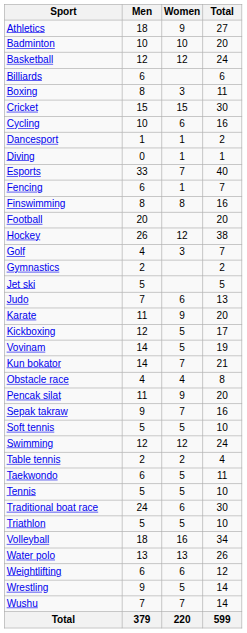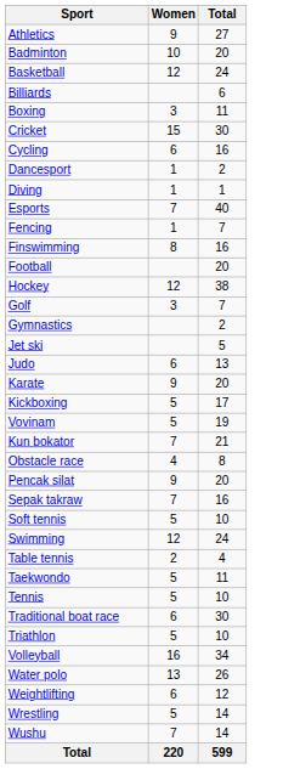- column: Men | 18 | 10 | 12 | 6 | 8 | 15 | 10 | 1 | 0 | 33 | 6 | 8 | 20 | 26 | 4 | 2 | 5 | 7 | 11 | 12 | 14 | 14 | 4 | 11 | 9 | 5 | 12 | 2 | 6 | 5 | 24 | 5 | 18 | 13 | 6 | 9 | 7 | 379
